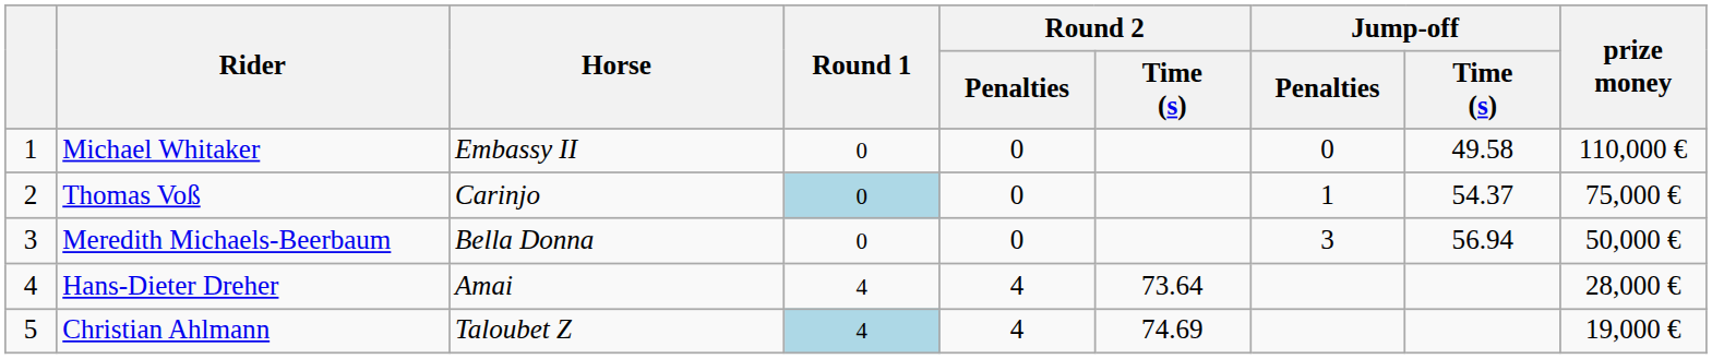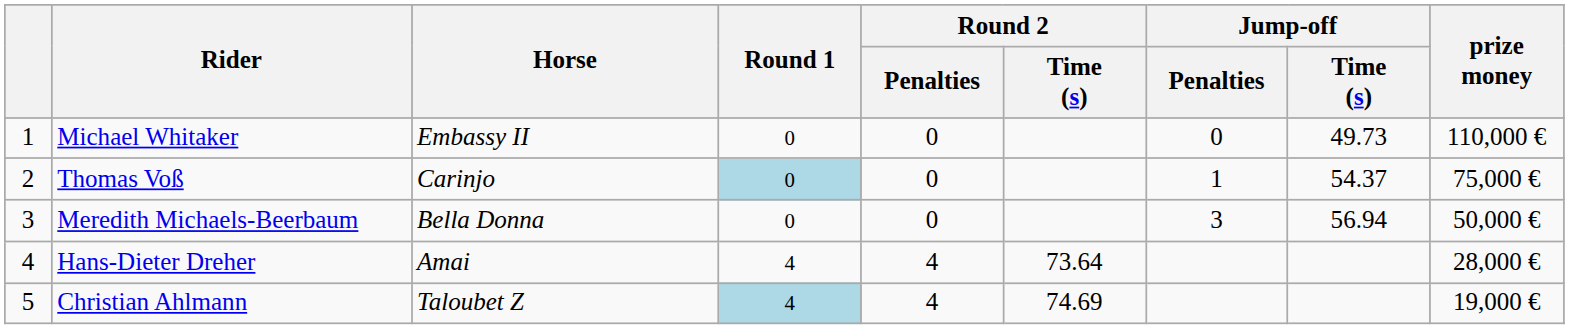Michael Whitaker | Jump-off / Time (s): 49.58 -> 49.73
